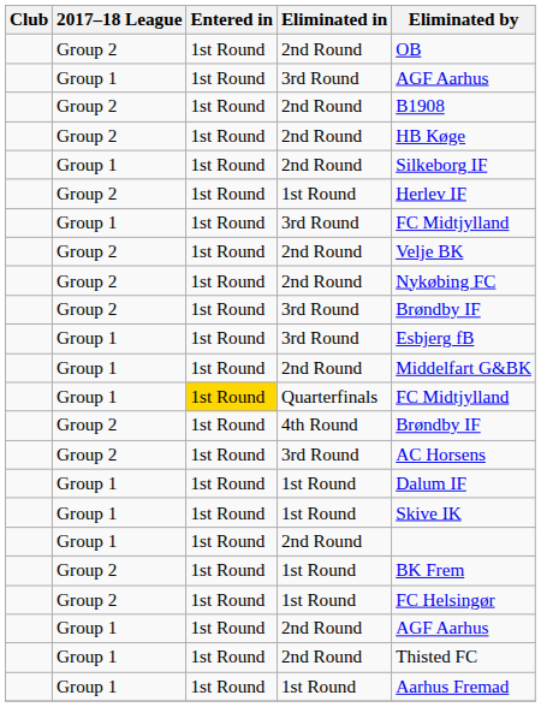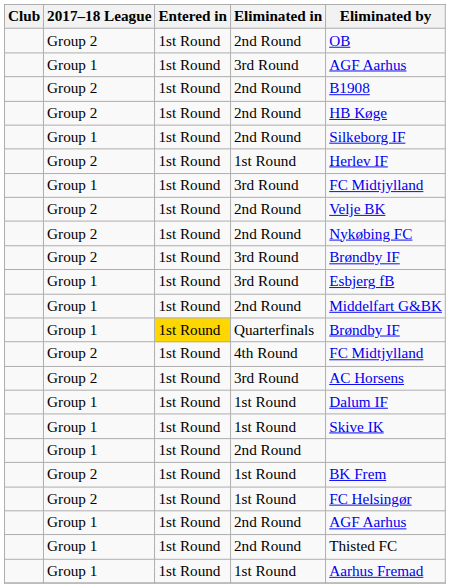Quarterfinals | Eliminated by: FC Midtjylland -> Brøndby IF
4th Round | Eliminated by: Brøndby IF -> FC Midtjylland
